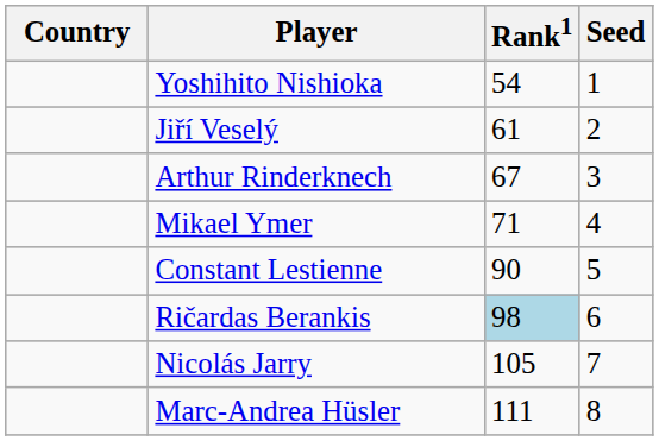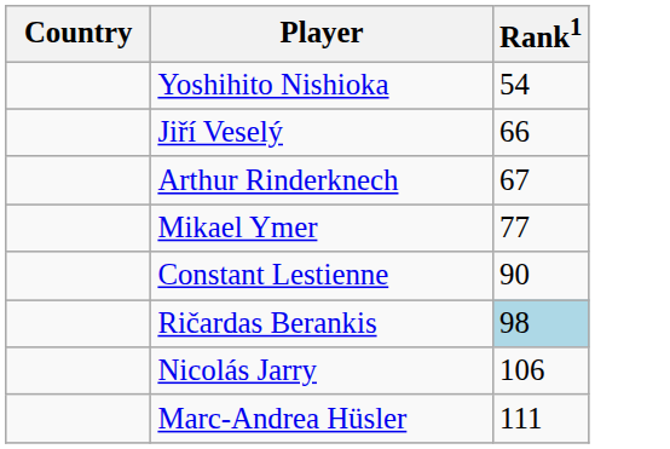- column: Seed | 1 | 2 | 3 | 4 | 5 | 6 | 7 | 8
Jiří Veselý | Rank1: 61 -> 66
Mikael Ymer | Rank1: 71 -> 77
Nicolás Jarry | Rank1: 105 -> 106
